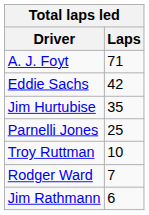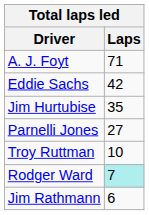Parnelli Jones | Laps: 25 -> 27
Rodger Ward | Laps: no background -> paleturquoise background
